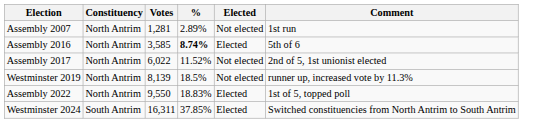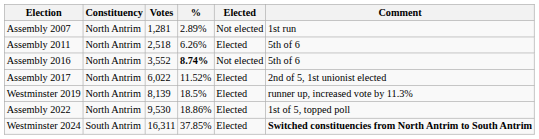+ row: Assembly 2011 | North Antrim | 2,518 | 6.26% | Elected | 5th of 6
Assembly 2016 | Votes: 3,585 -> 3,552
Assembly 2016 | Elected: Elected -> Not elected
Assembly 2017 | Elected: Not elected -> Elected
Westminster 2019 | Elected: Not elected -> Elected
Assembly 2022 | Votes: 9,550 -> 9,530
Assembly 2022 | %: 18.83% -> 18.86%
Westminster 2024 | Comment: normal -> bold
